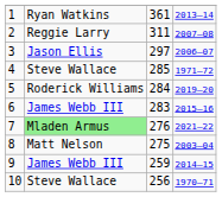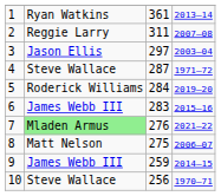3 | column 4: 2006–07 -> 2003–04
4 | column 3: 285 -> 287
8 | column 4: 2003–04 -> 2006–07
